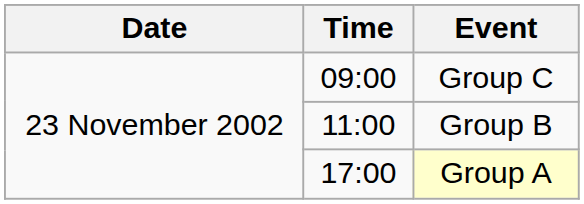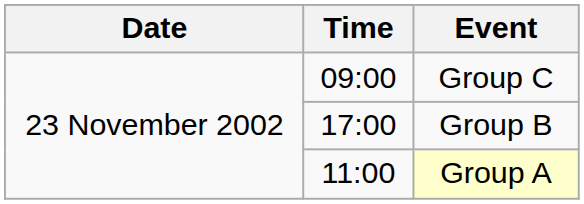Group B | Time: 11:00 -> 17:00
Group A | Time: 17:00 -> 11:00
